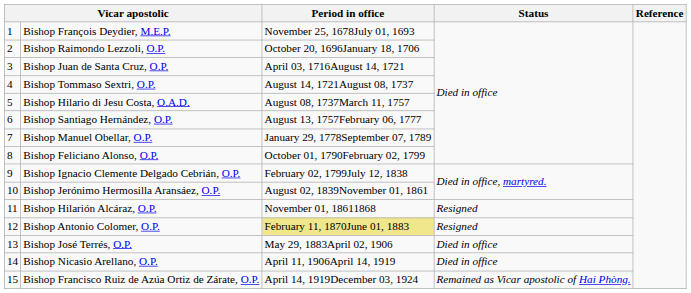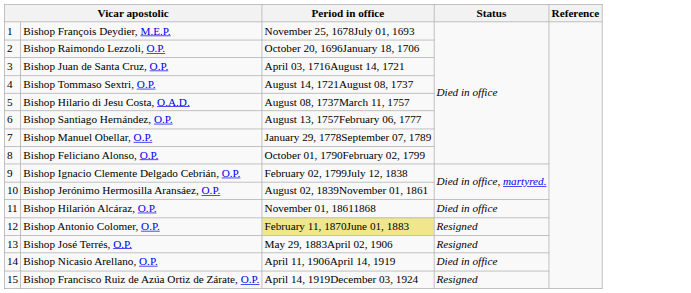Bishop Hilarión Alcáraz, O.P. | Status: Resigned -> Died in office
Bishop José Terrés, O.P. | Status: Died in office -> Resigned
Bishop Francisco Ruiz de Azúa Ortiz de Zárate, O.P. | Status: Remained as Vicar apostolic of Hai Phòng. -> Resigned
